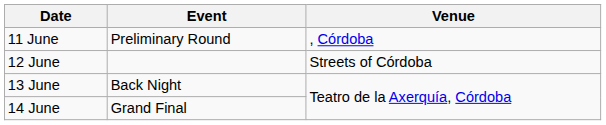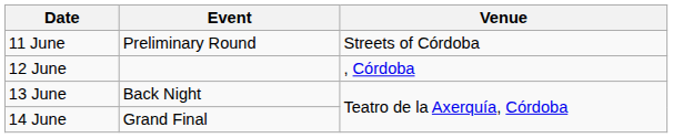11 June | Venue: , Córdoba -> Streets of Córdoba
12 June | Venue: Streets of Córdoba -> , Córdoba
